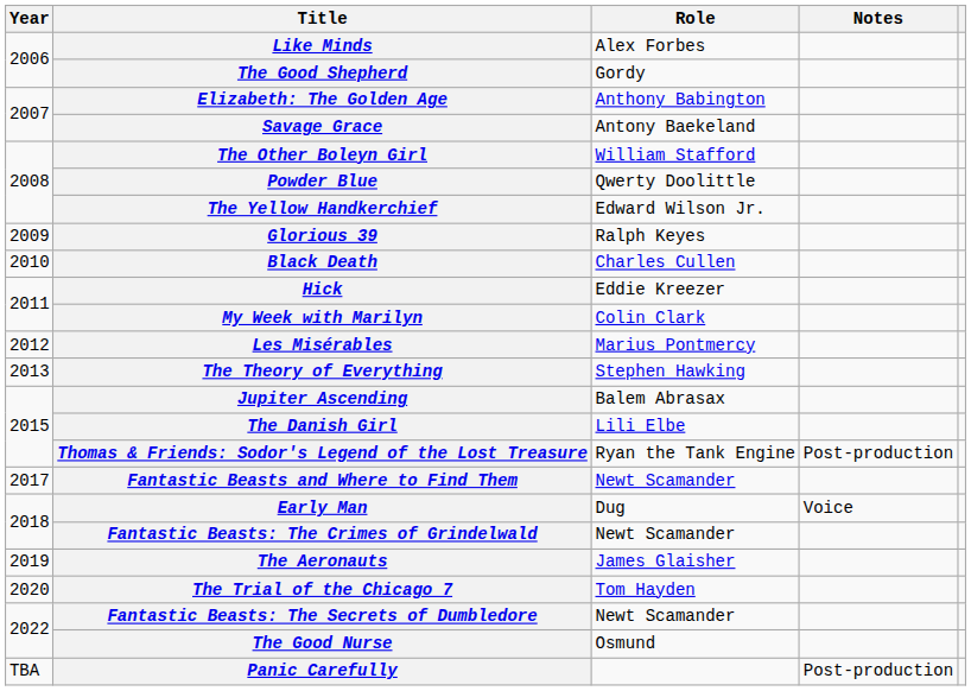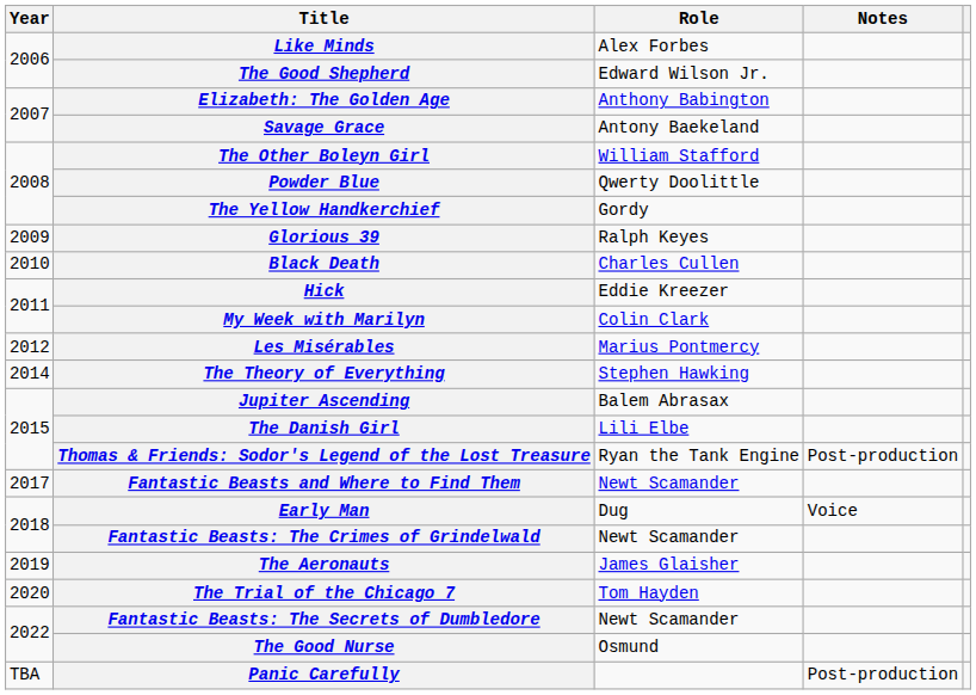The Good Shepherd | Role: Gordy -> Edward Wilson Jr.
The Yellow Handkerchief | Role: Edward Wilson Jr. -> Gordy
The Theory of Everything | Year: 2013 -> 2014
